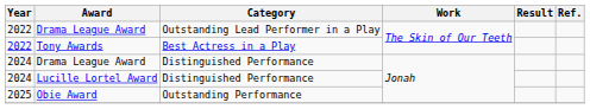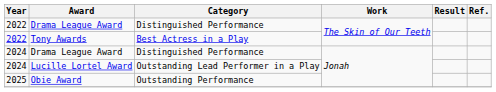2022 / Drama League Award | Category: Outstanding Lead Performer in a Play -> Distinguished Performance
Lucille Lortel Award | Category: Distinguished Performance -> Outstanding Lead Performer in a Play
